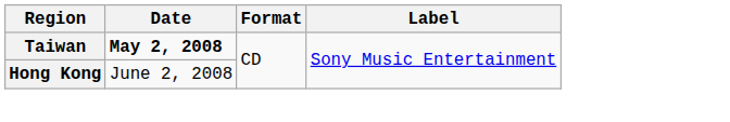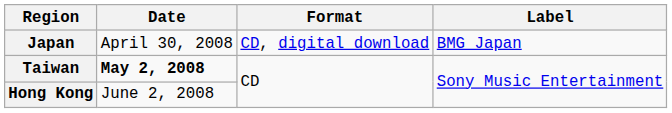+ row: Japan | April 30, 2008 | CD, digital download | BMG Japan
